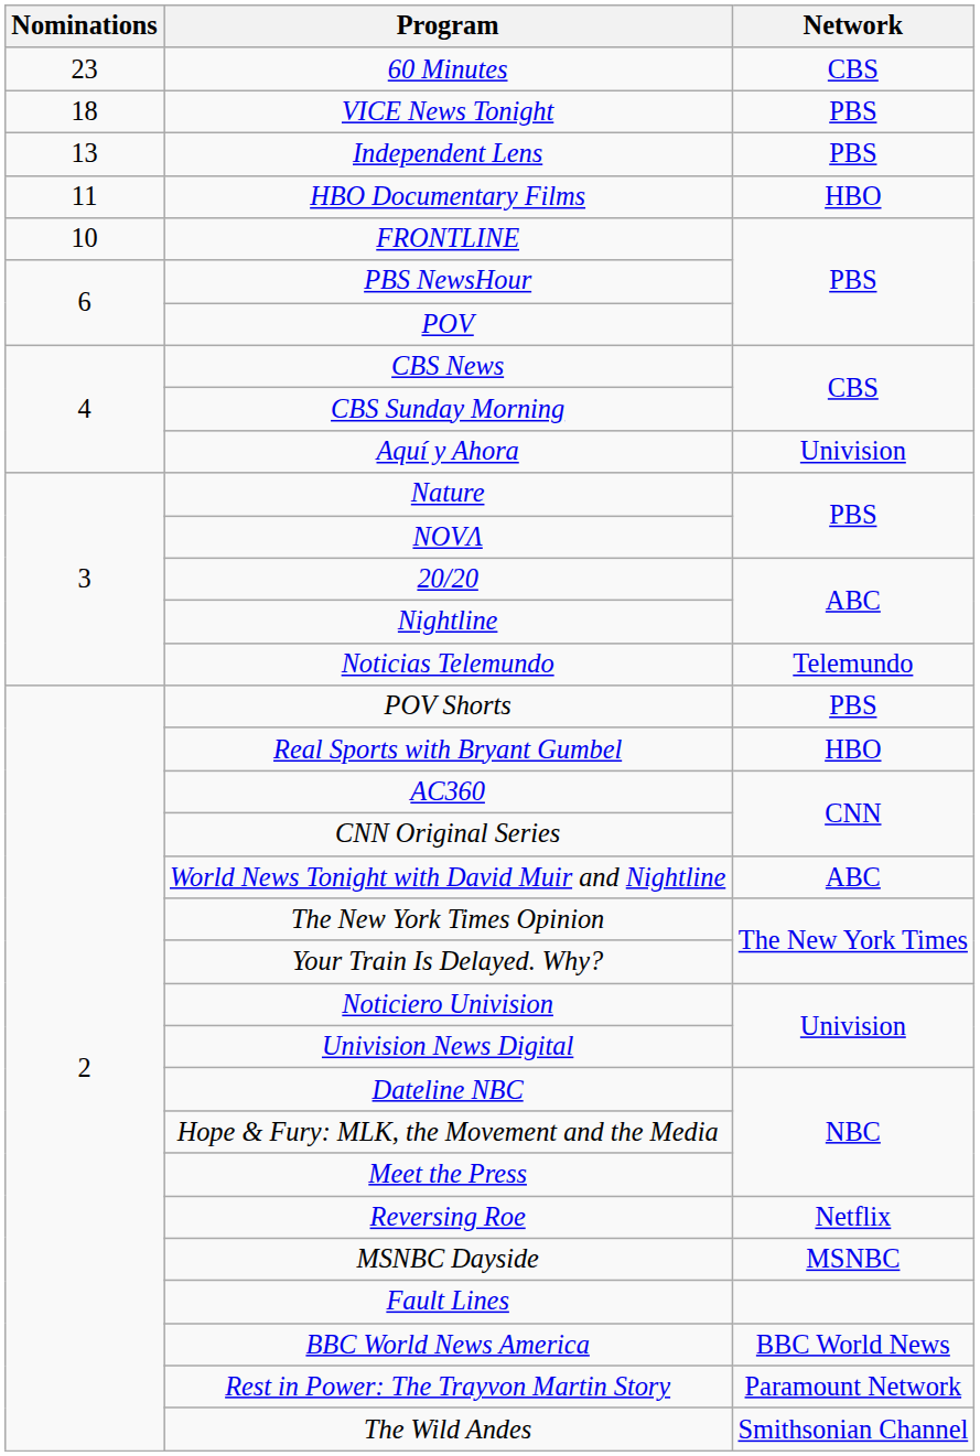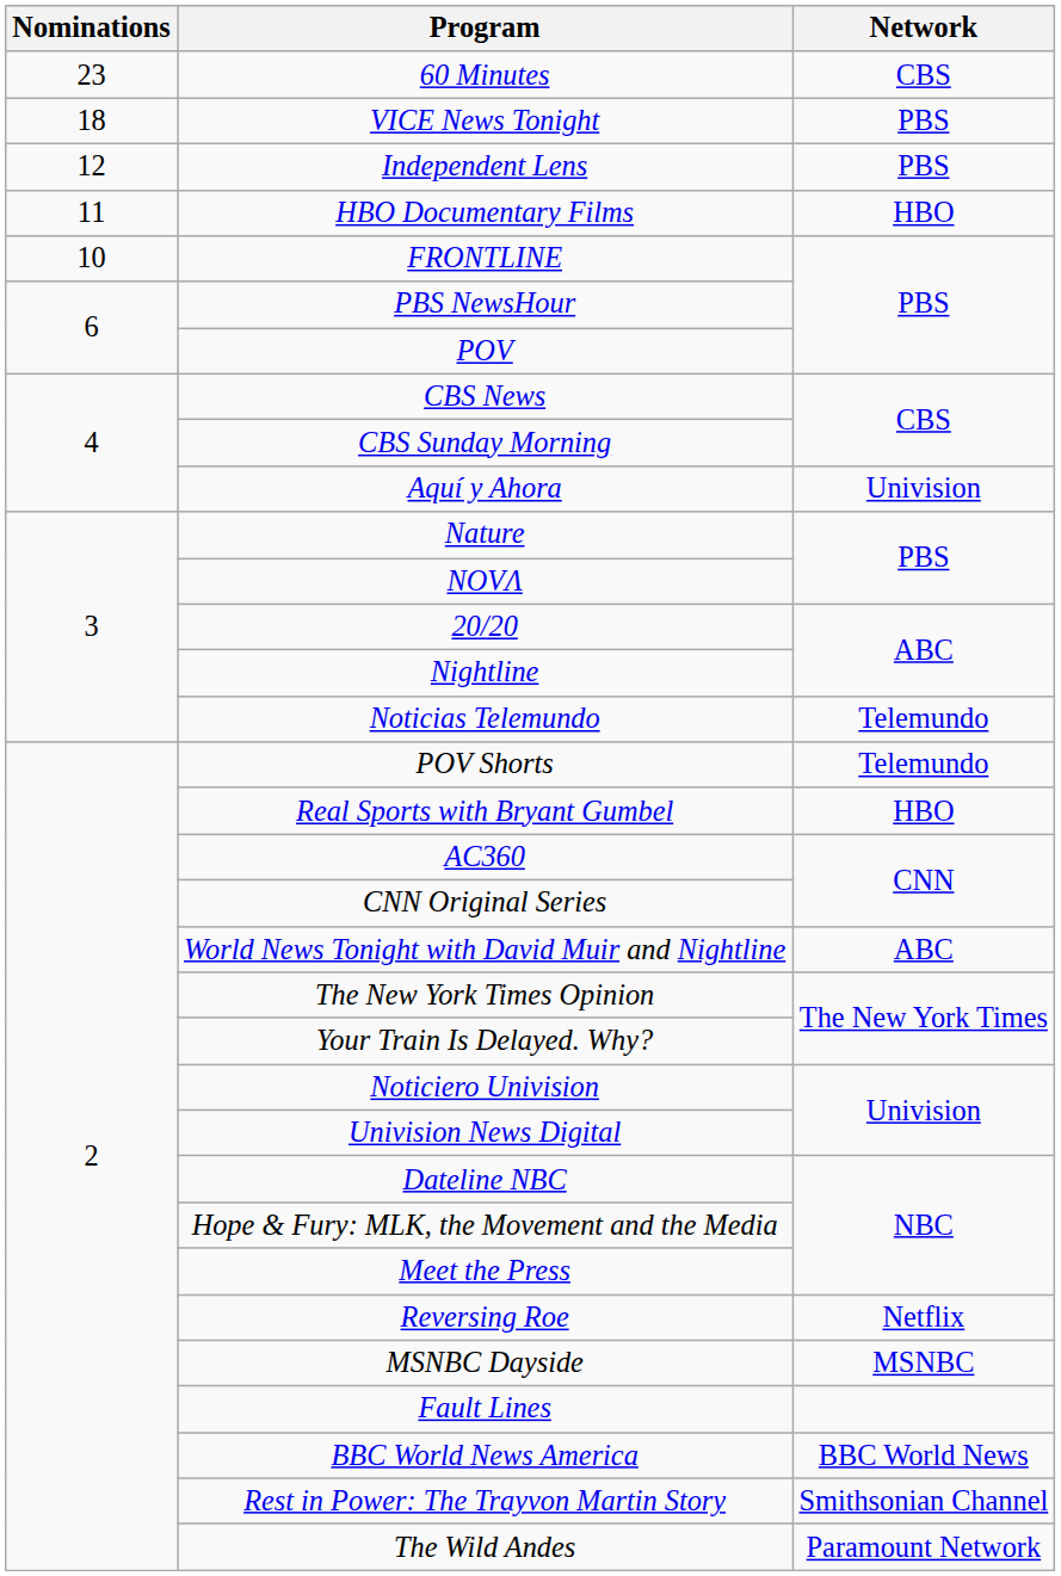Independent Lens | Nominations: 13 -> 12
POV Shorts | Network: PBS -> Telemundo
Rest in Power: The Trayvon Martin Story | Network: Paramount Network -> Smithsonian Channel
The Wild Andes | Network: Smithsonian Channel -> Paramount Network
